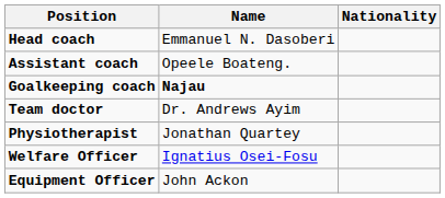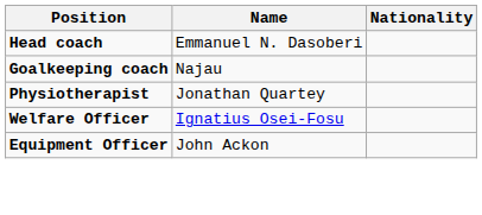- row: Assistant coach | Opeele Boateng.
Goalkeeping coach | Name: bold -> normal
- row: Team doctor | Dr. Andrews Ayim
